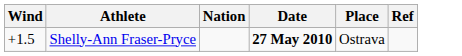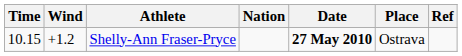+ column: Time | 10.15
Shelly-Ann Fraser-Pryce | Wind: +1.5 -> +1.2
